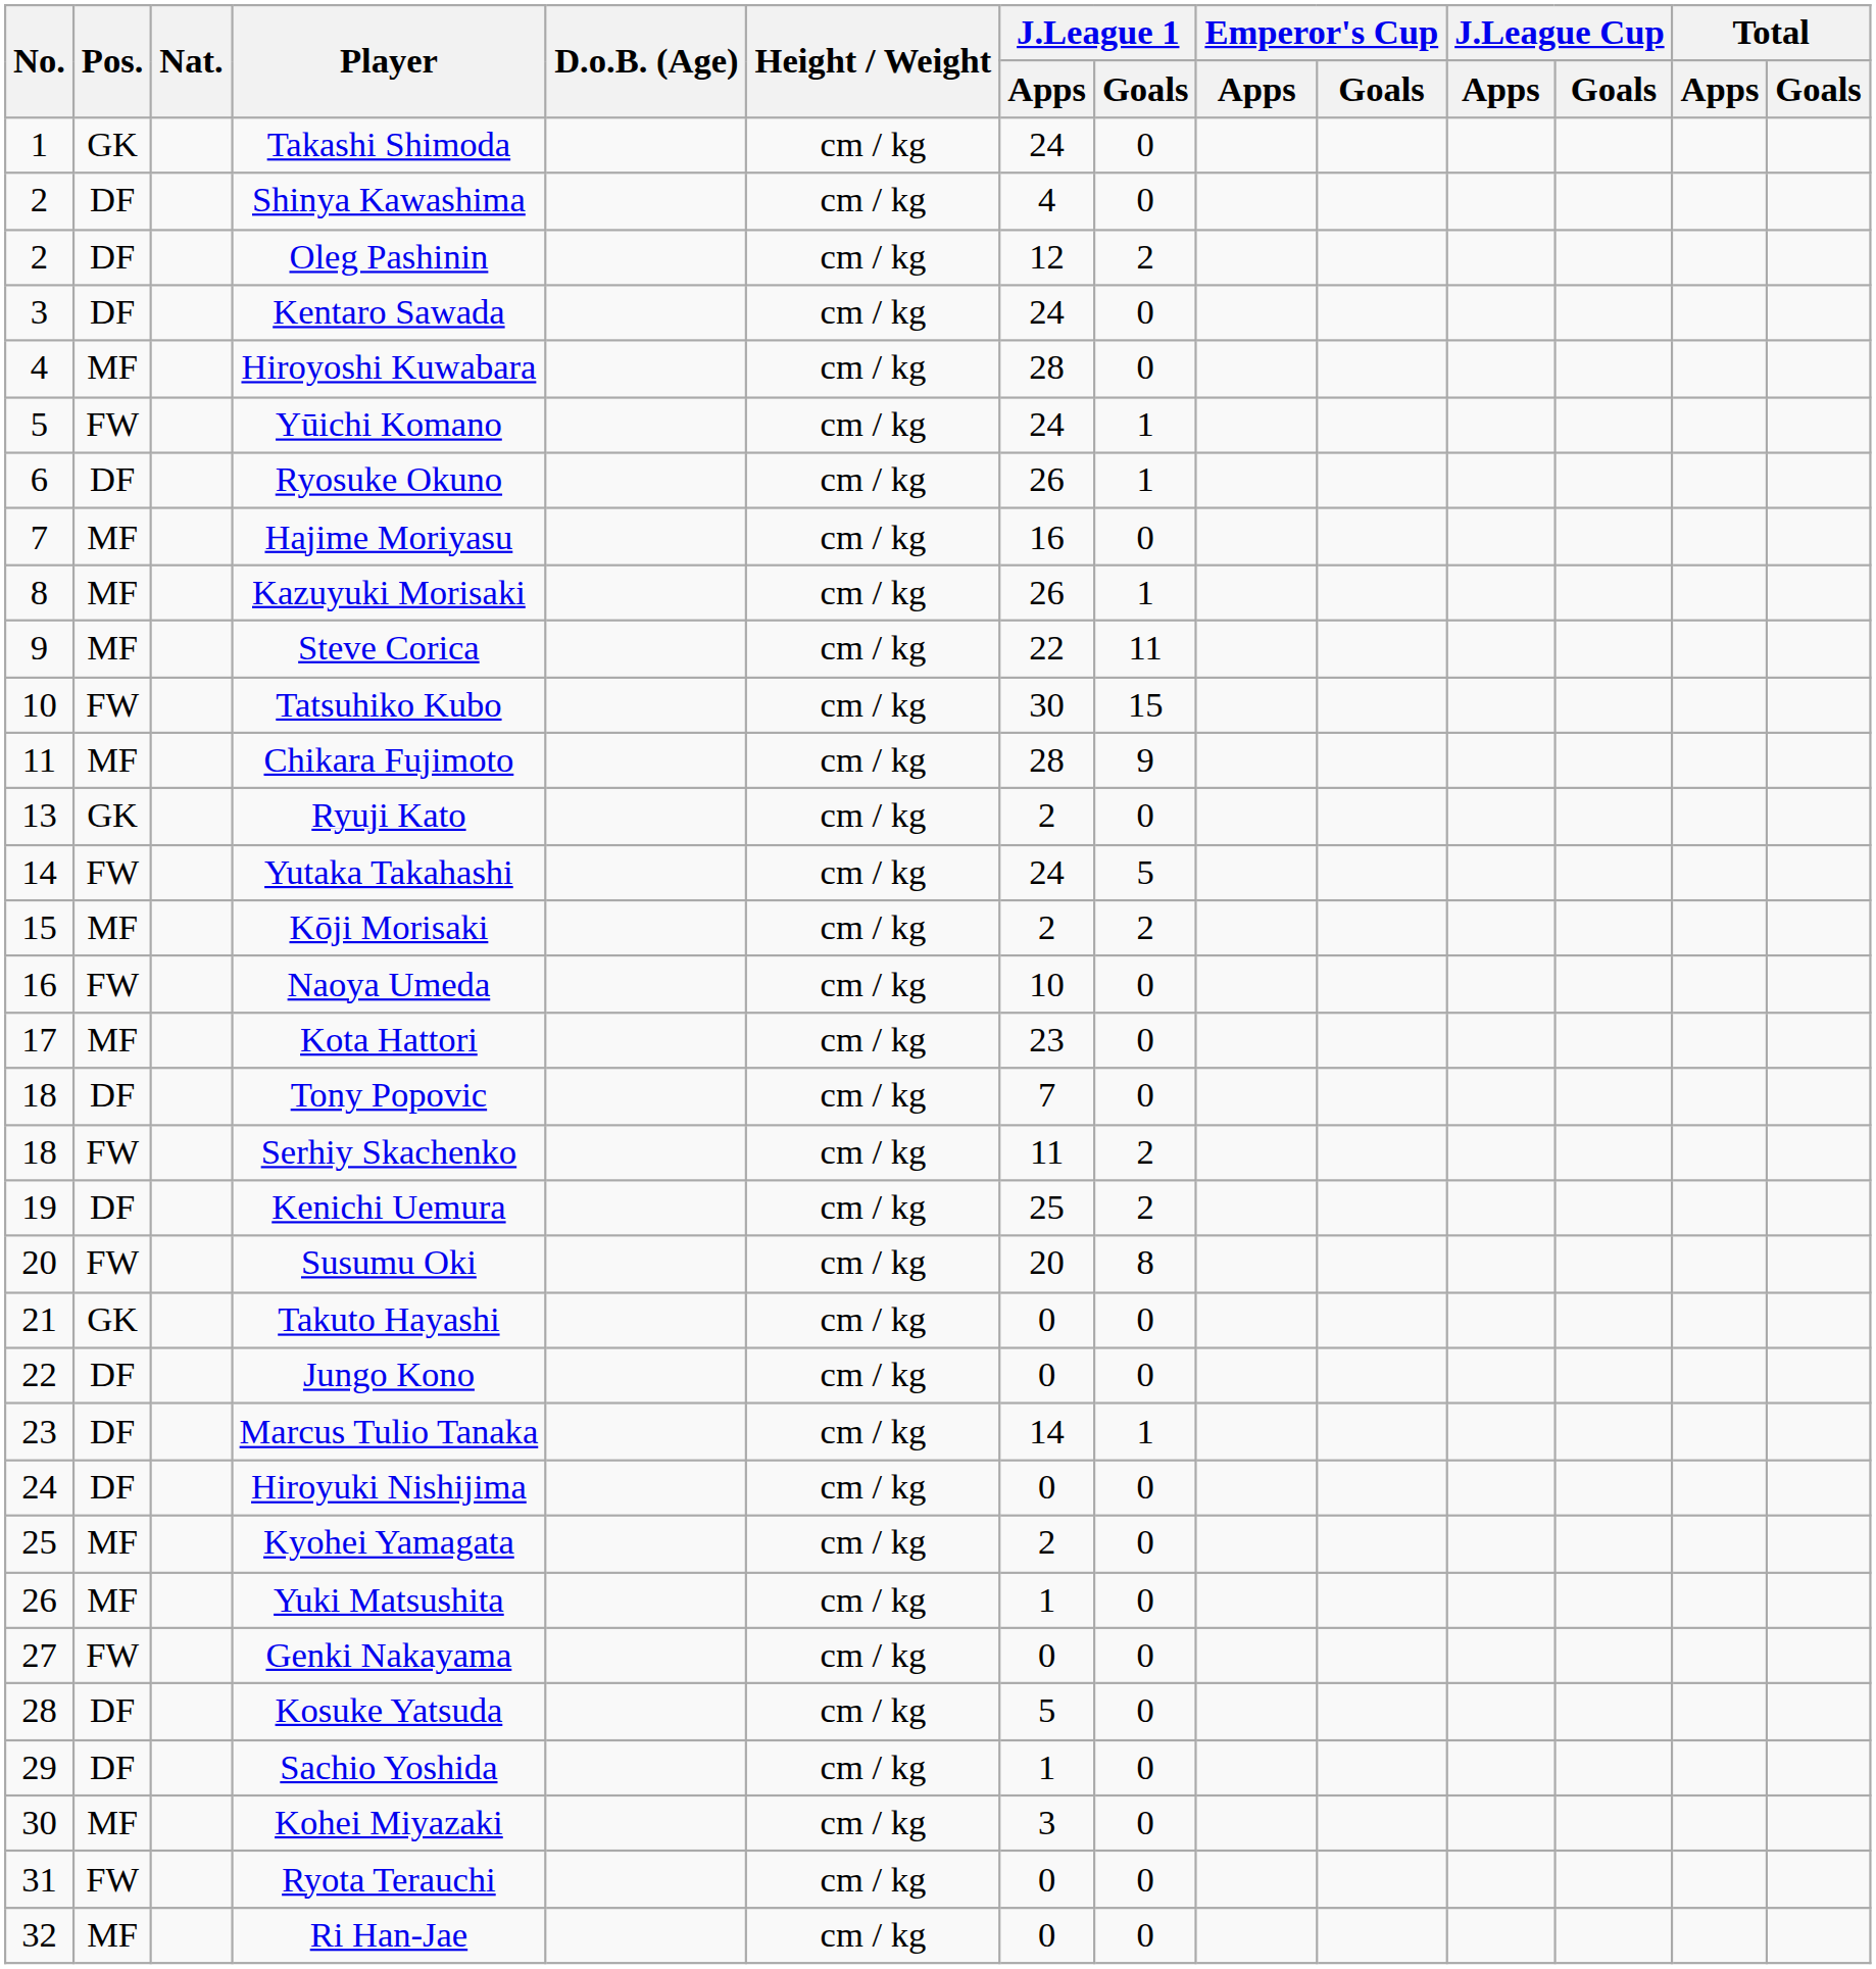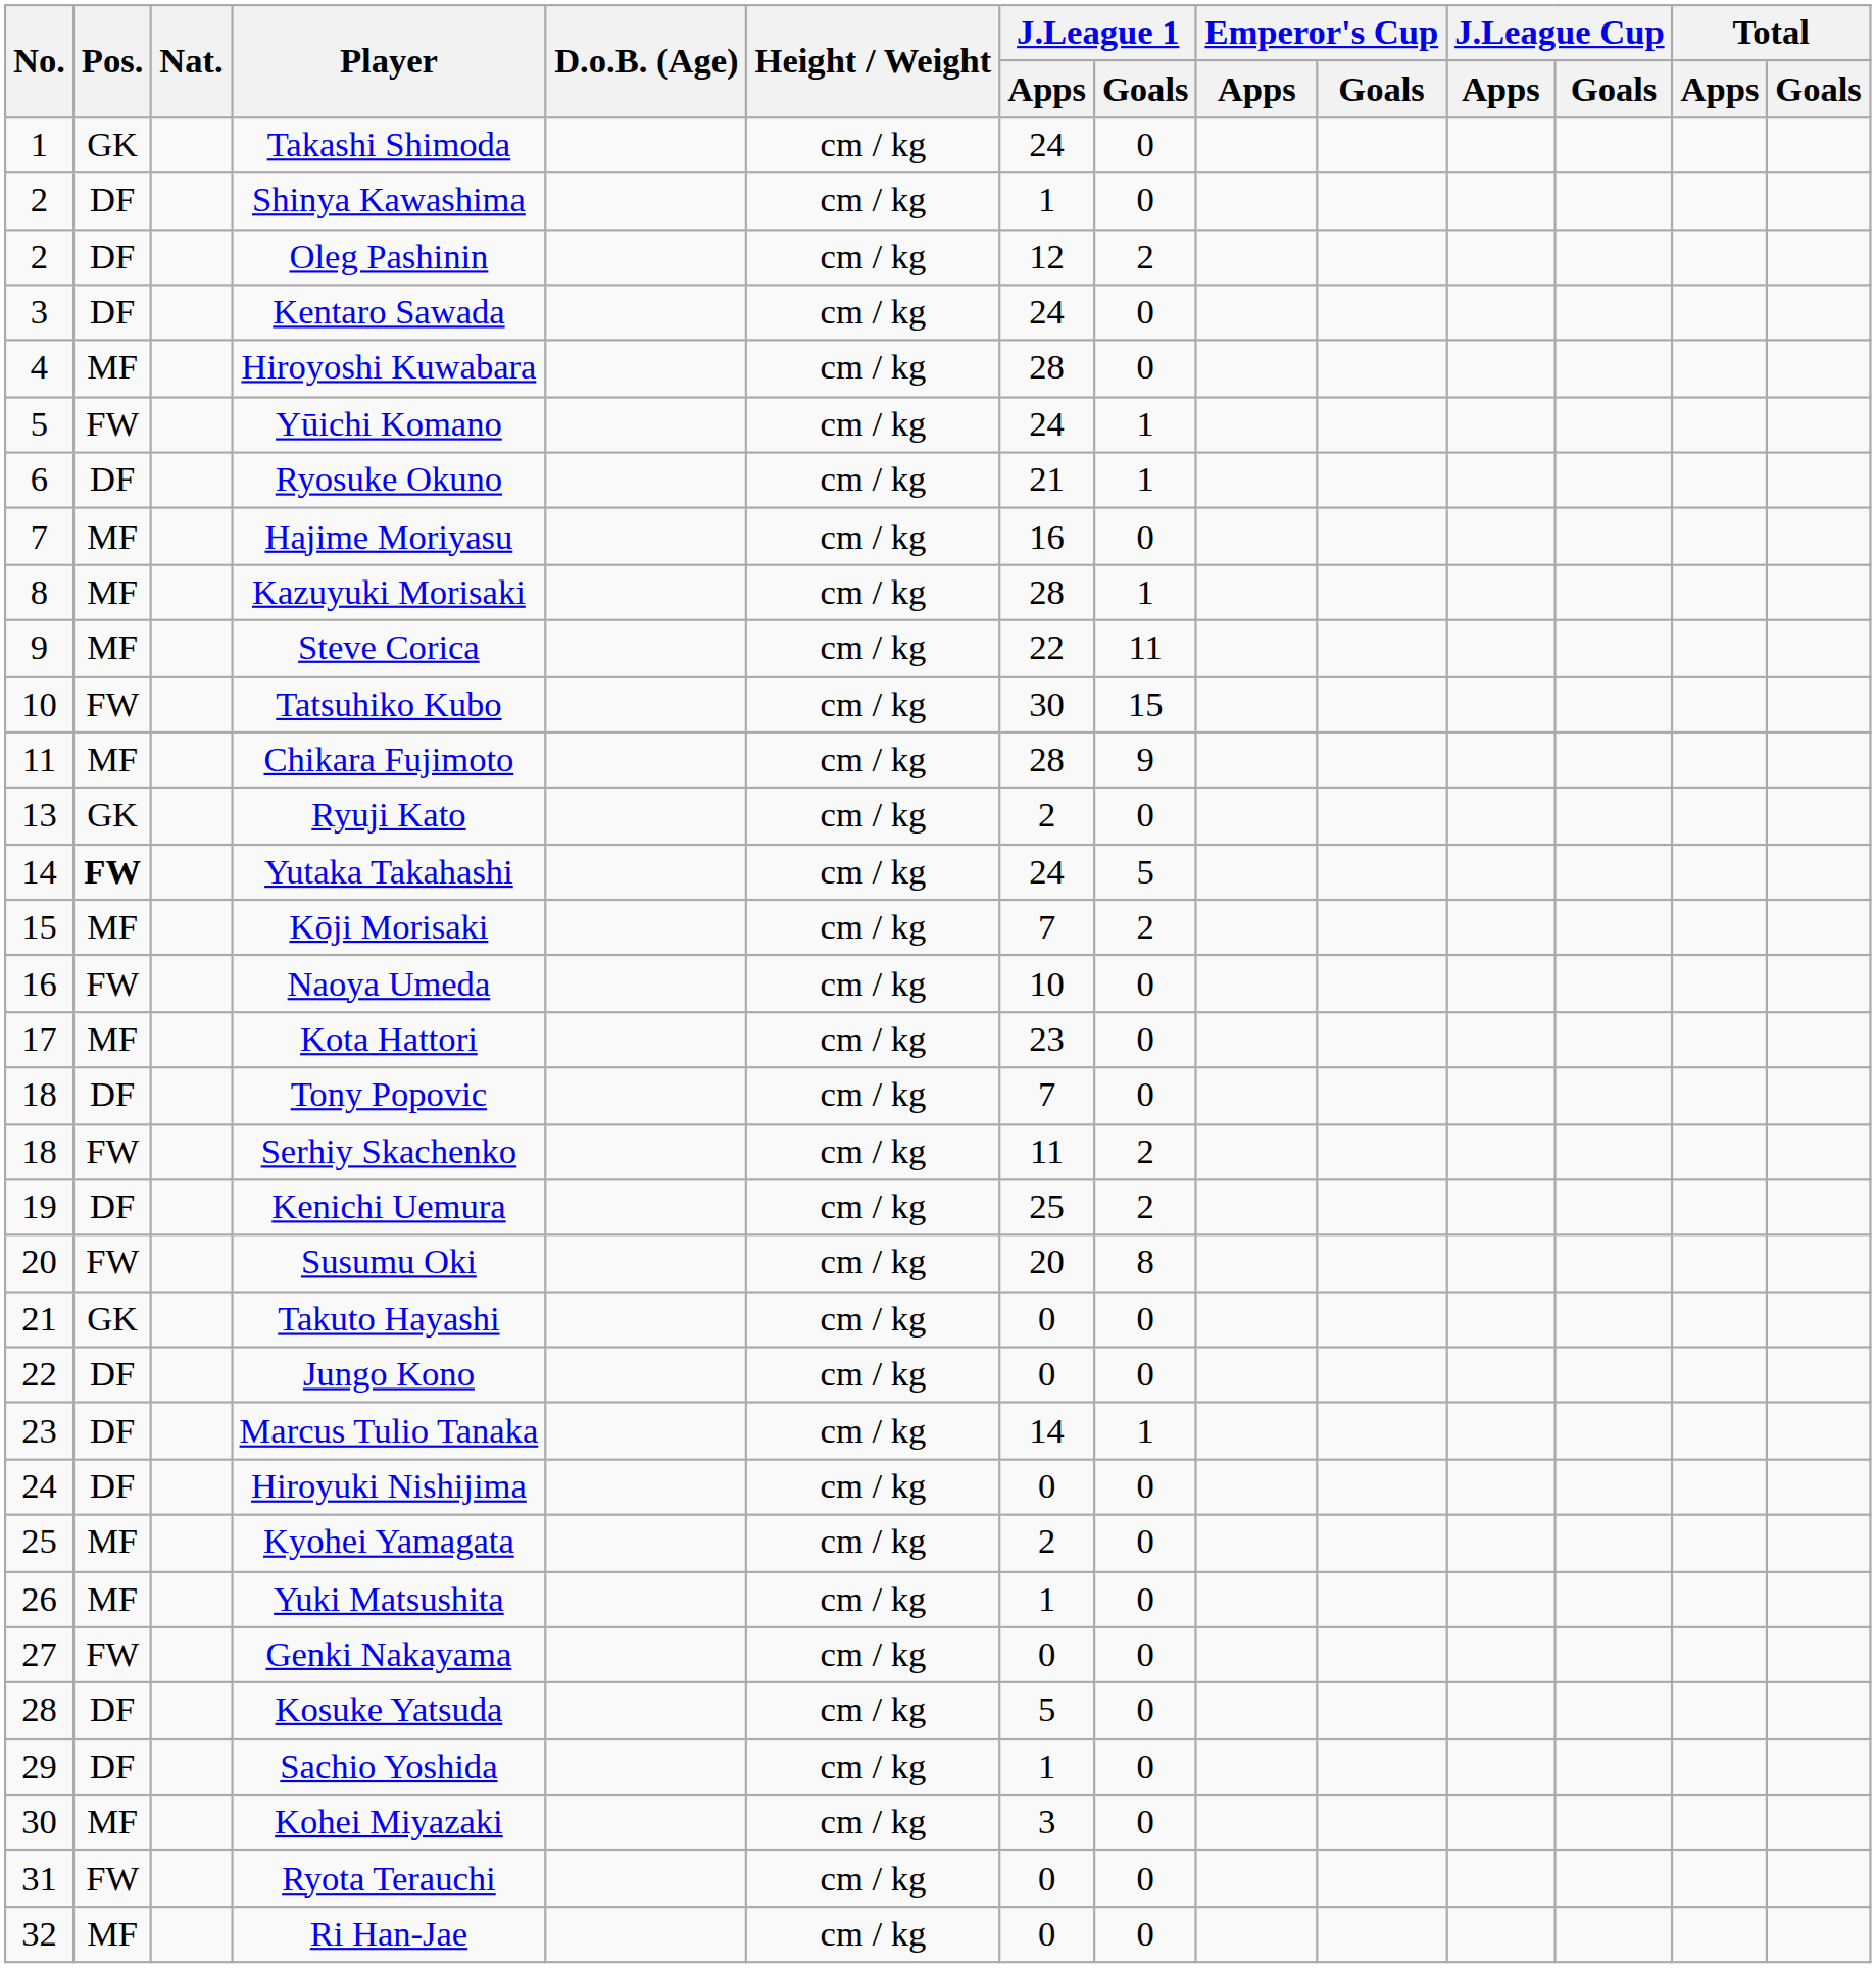Shinya Kawashima | J.League 1 / Apps: 4 -> 1
Ryosuke Okuno | J.League 1 / Apps: 26 -> 21
Kazuyuki Morisaki | J.League 1 / Apps: 26 -> 28
Yutaka Takahashi | Pos.: normal -> bold
Kōji Morisaki | J.League 1 / Apps: 2 -> 7
